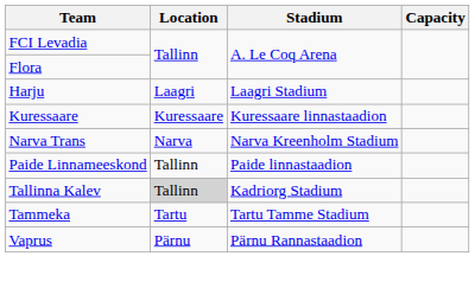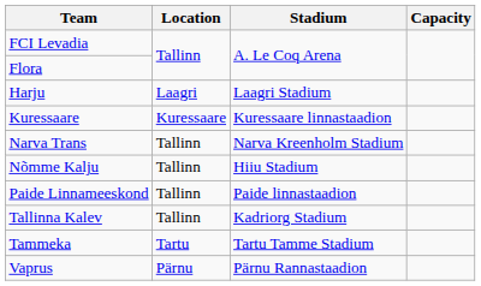Narva Trans | Location: Narva -> Tallinn
+ row: Nõmme Kalju | Tallinn | Hiiu Stadium
Tallinna Kalev | Location: lightgrey background -> no background
